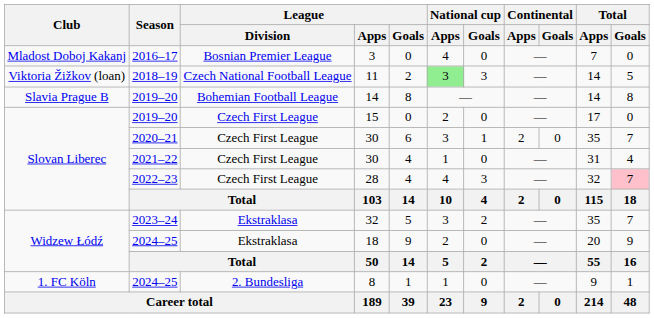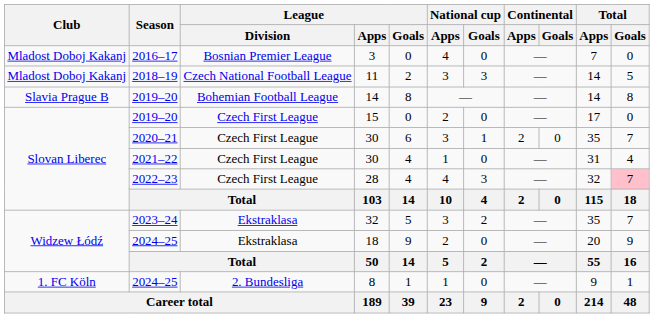11 | Club: Viktoria Žižkov (loan) -> Mladost Doboj Kakanj
11 | National cup / Apps: lightgreen background -> no background
